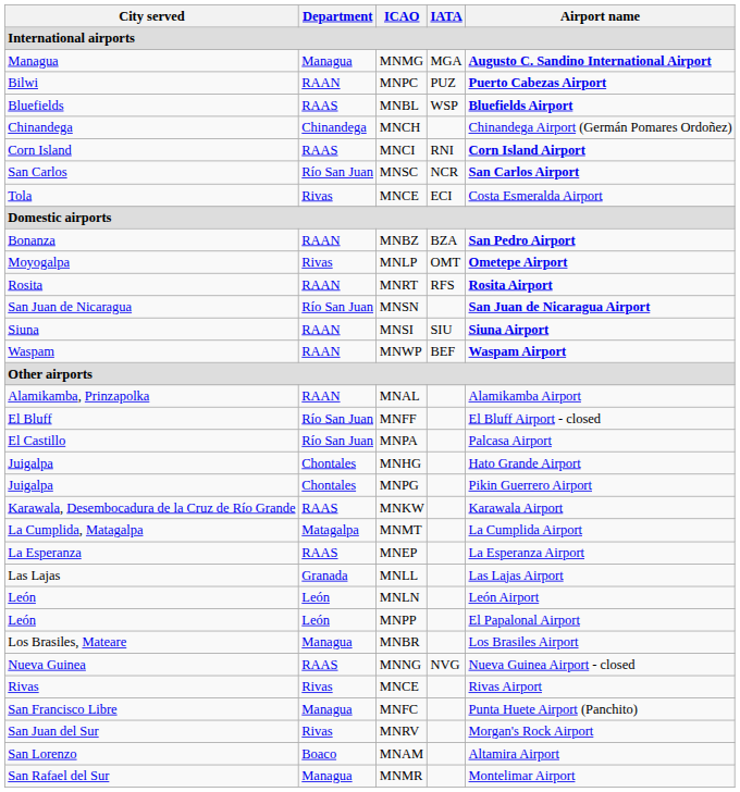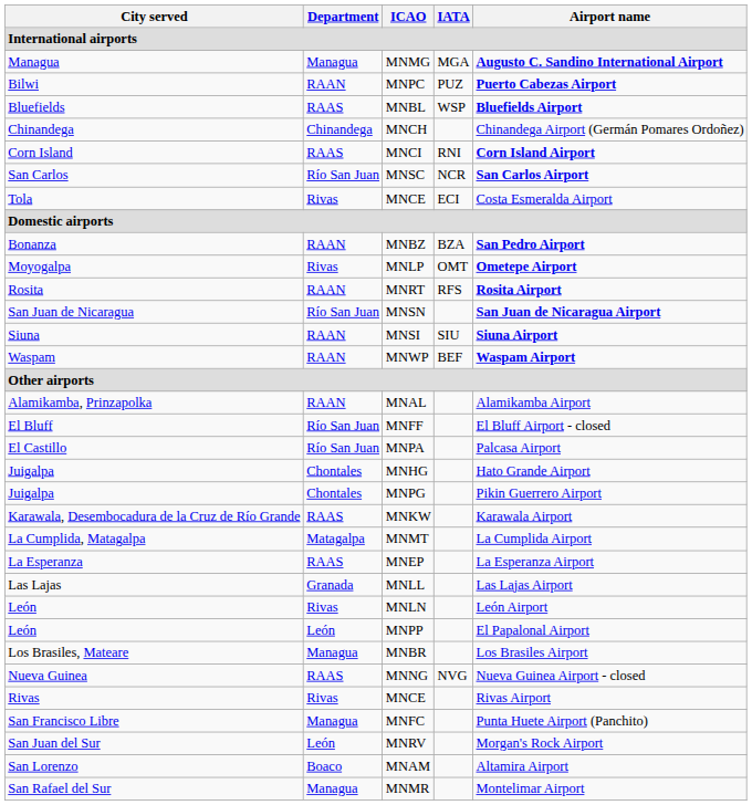MNLN | Department: León -> Rivas
MNRV | Department: Rivas -> León
